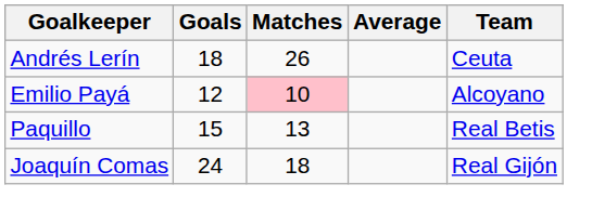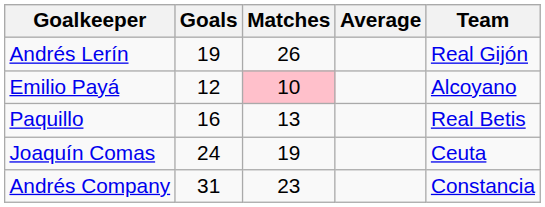Andrés Lerín | Goals: 18 -> 19
Andrés Lerín | Team: Ceuta -> Real Gijón
Paquillo | Goals: 15 -> 16
Joaquín Comas | Matches: 18 -> 19
Joaquín Comas | Team: Real Gijón -> Ceuta
+ row: Andrés Company | 31 | 23 | Constancia
